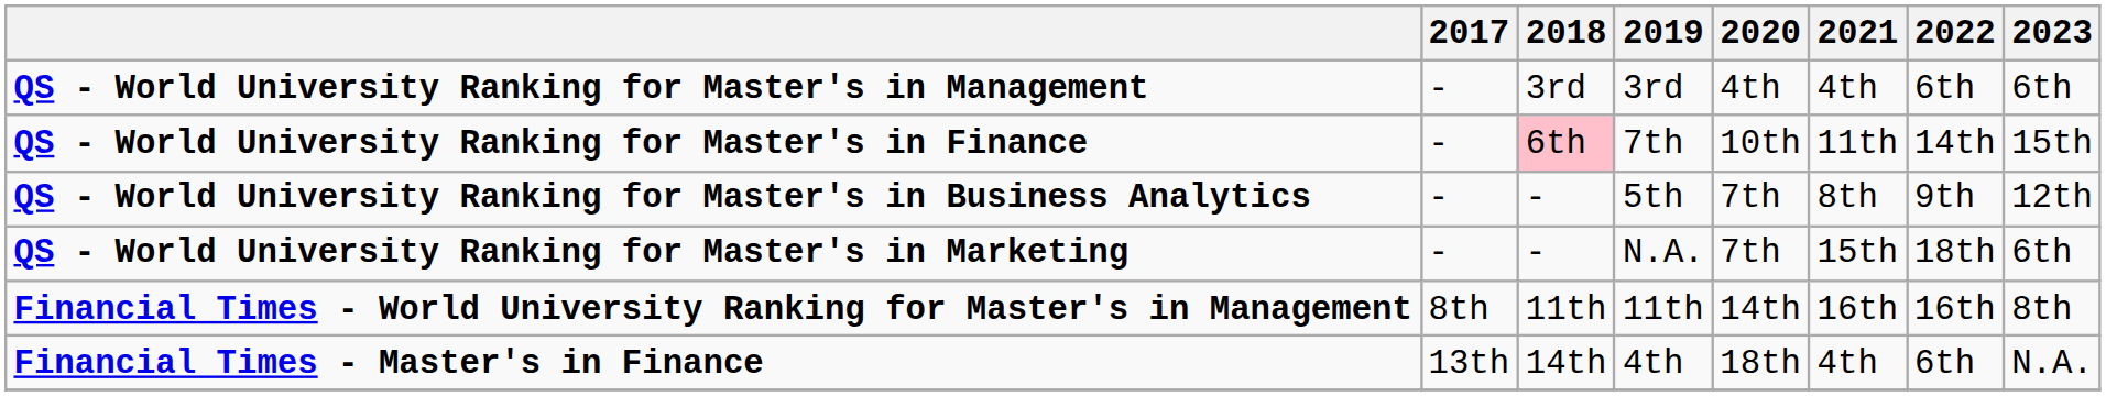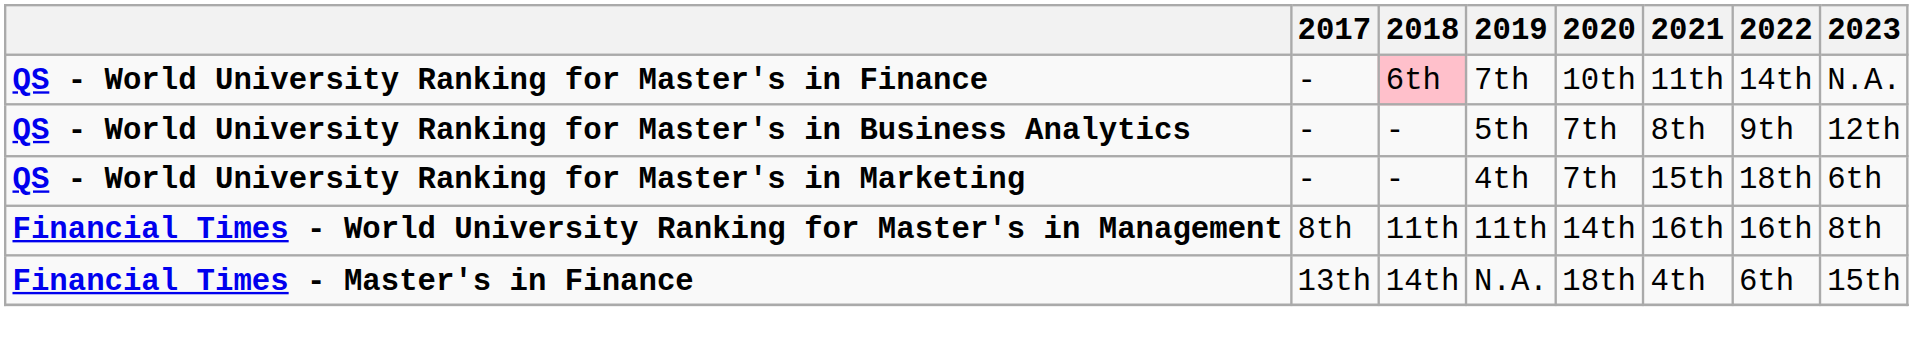- row: QS - World University Ranking for Master's in Management | - | 3rd | 3rd | 4th | 4th | 6th | 6th
QS - World University Ranking for Master's in Finance | 2023: 15th -> N.A.
QS - World University Ranking for Master's in Marketing | 2019: N.A. -> 4th
Financial Times - Master's in Finance | 2019: 4th -> N.A.
Financial Times - Master's in Finance | 2023: N.A. -> 15th
